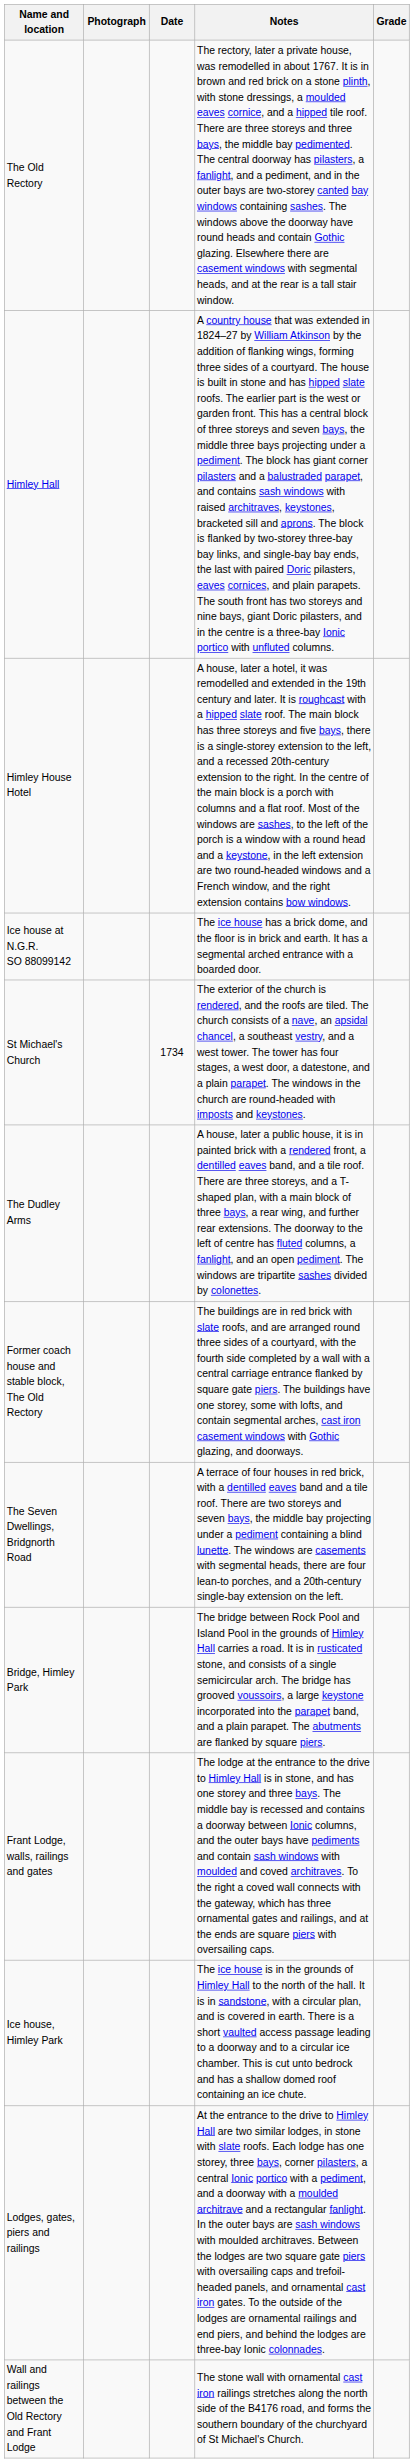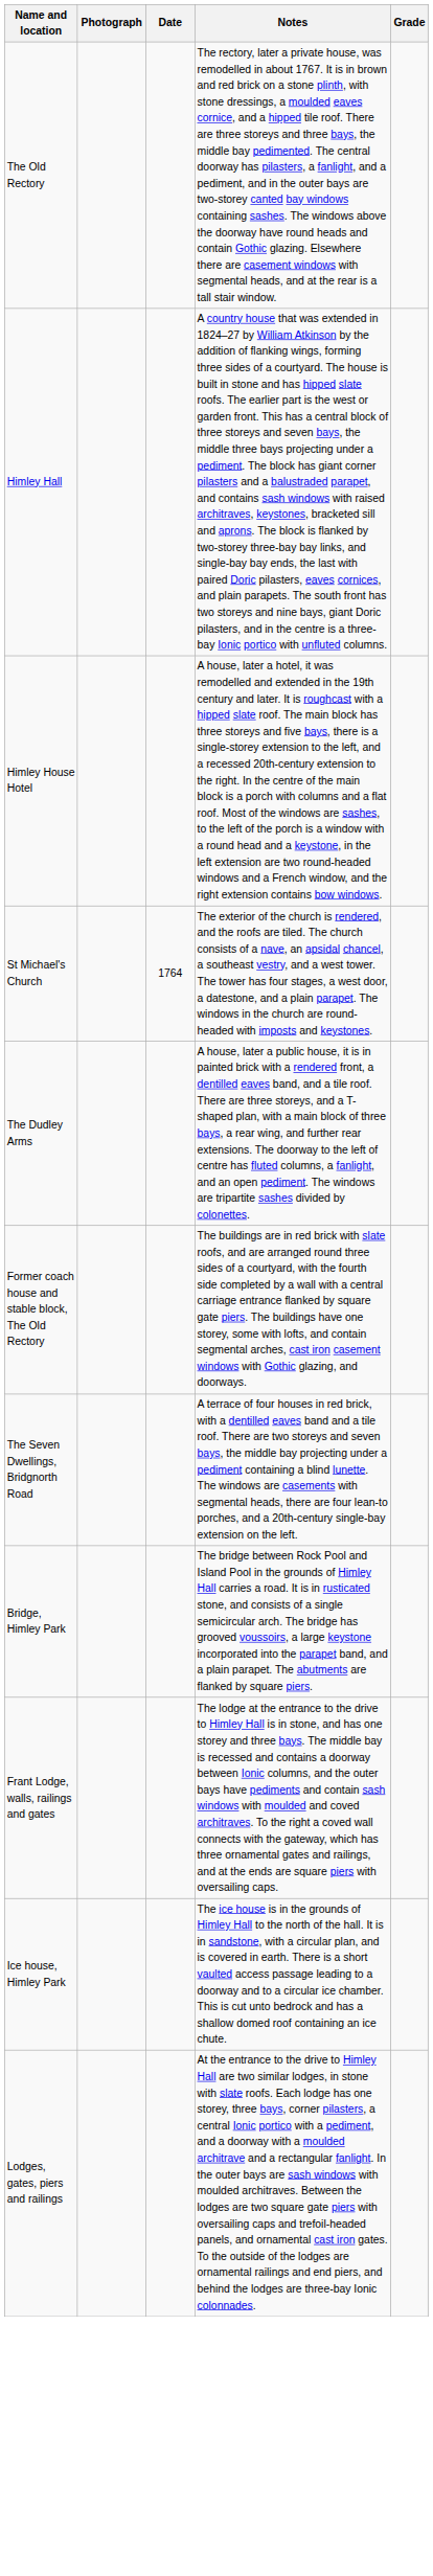- row: Ice house at N.G.R. SO 88099142 | The ice house has a brick dome, and the floor is in brick and earth. It has a segmental arched entrance with a boarded door.
St Michael's Church | Date: 1734 -> 1764
- row: Wall and railings between the Old Rectory and Frant Lodge | The stone wall with ornamental cast iron railings stretches along the north side of the B4176 road, and forms the southern boundary of the churchyard of St Michael's Church.
